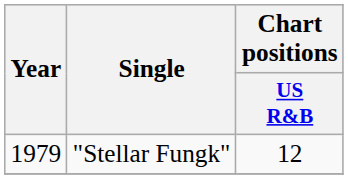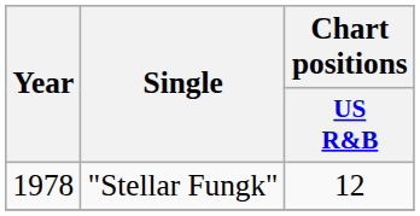"Stellar Fungk" | Year: 1979 -> 1978
